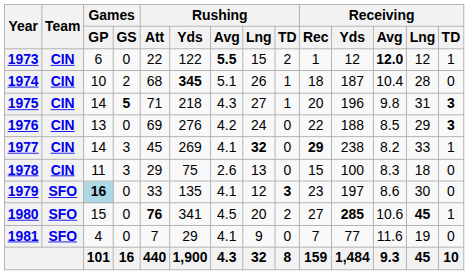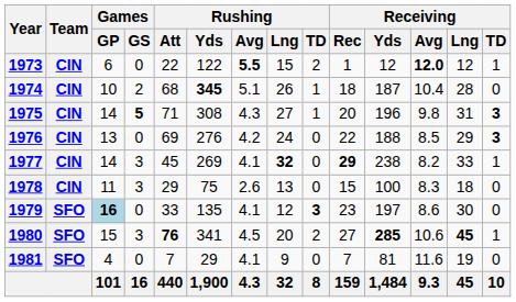1975 | Rushing / Yds: 218 -> 308
1980 | Games / GS: 0 -> 3
1981 | Receiving / Yds: 77 -> 81
